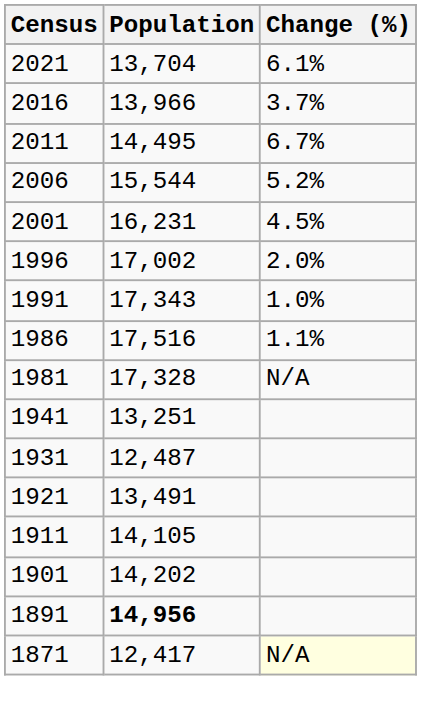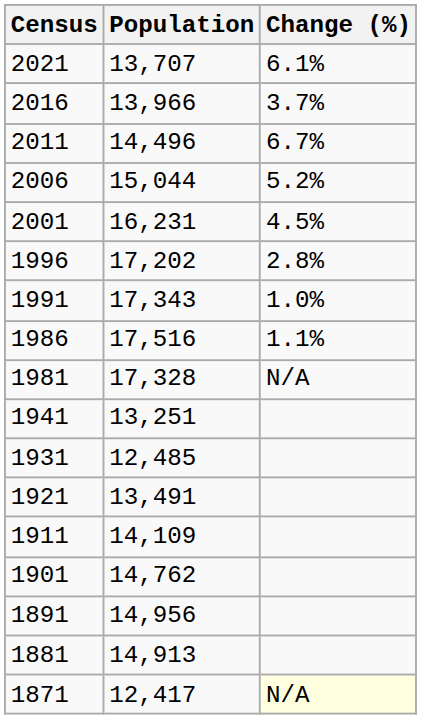2021 | Population: 13,704 -> 13,707
2011 | Population: 14,495 -> 14,496
2006 | Population: 15,544 -> 15,044
1996 | Population: 17,002 -> 17,202
1996 | Change (%): 2.0% -> 2.8%
1931 | Population: 12,487 -> 12,485
1911 | Population: 14,105 -> 14,109
1901 | Population: 14,202 -> 14,762
1891 | Population: bold -> normal
+ row: 1881 | 14,913
